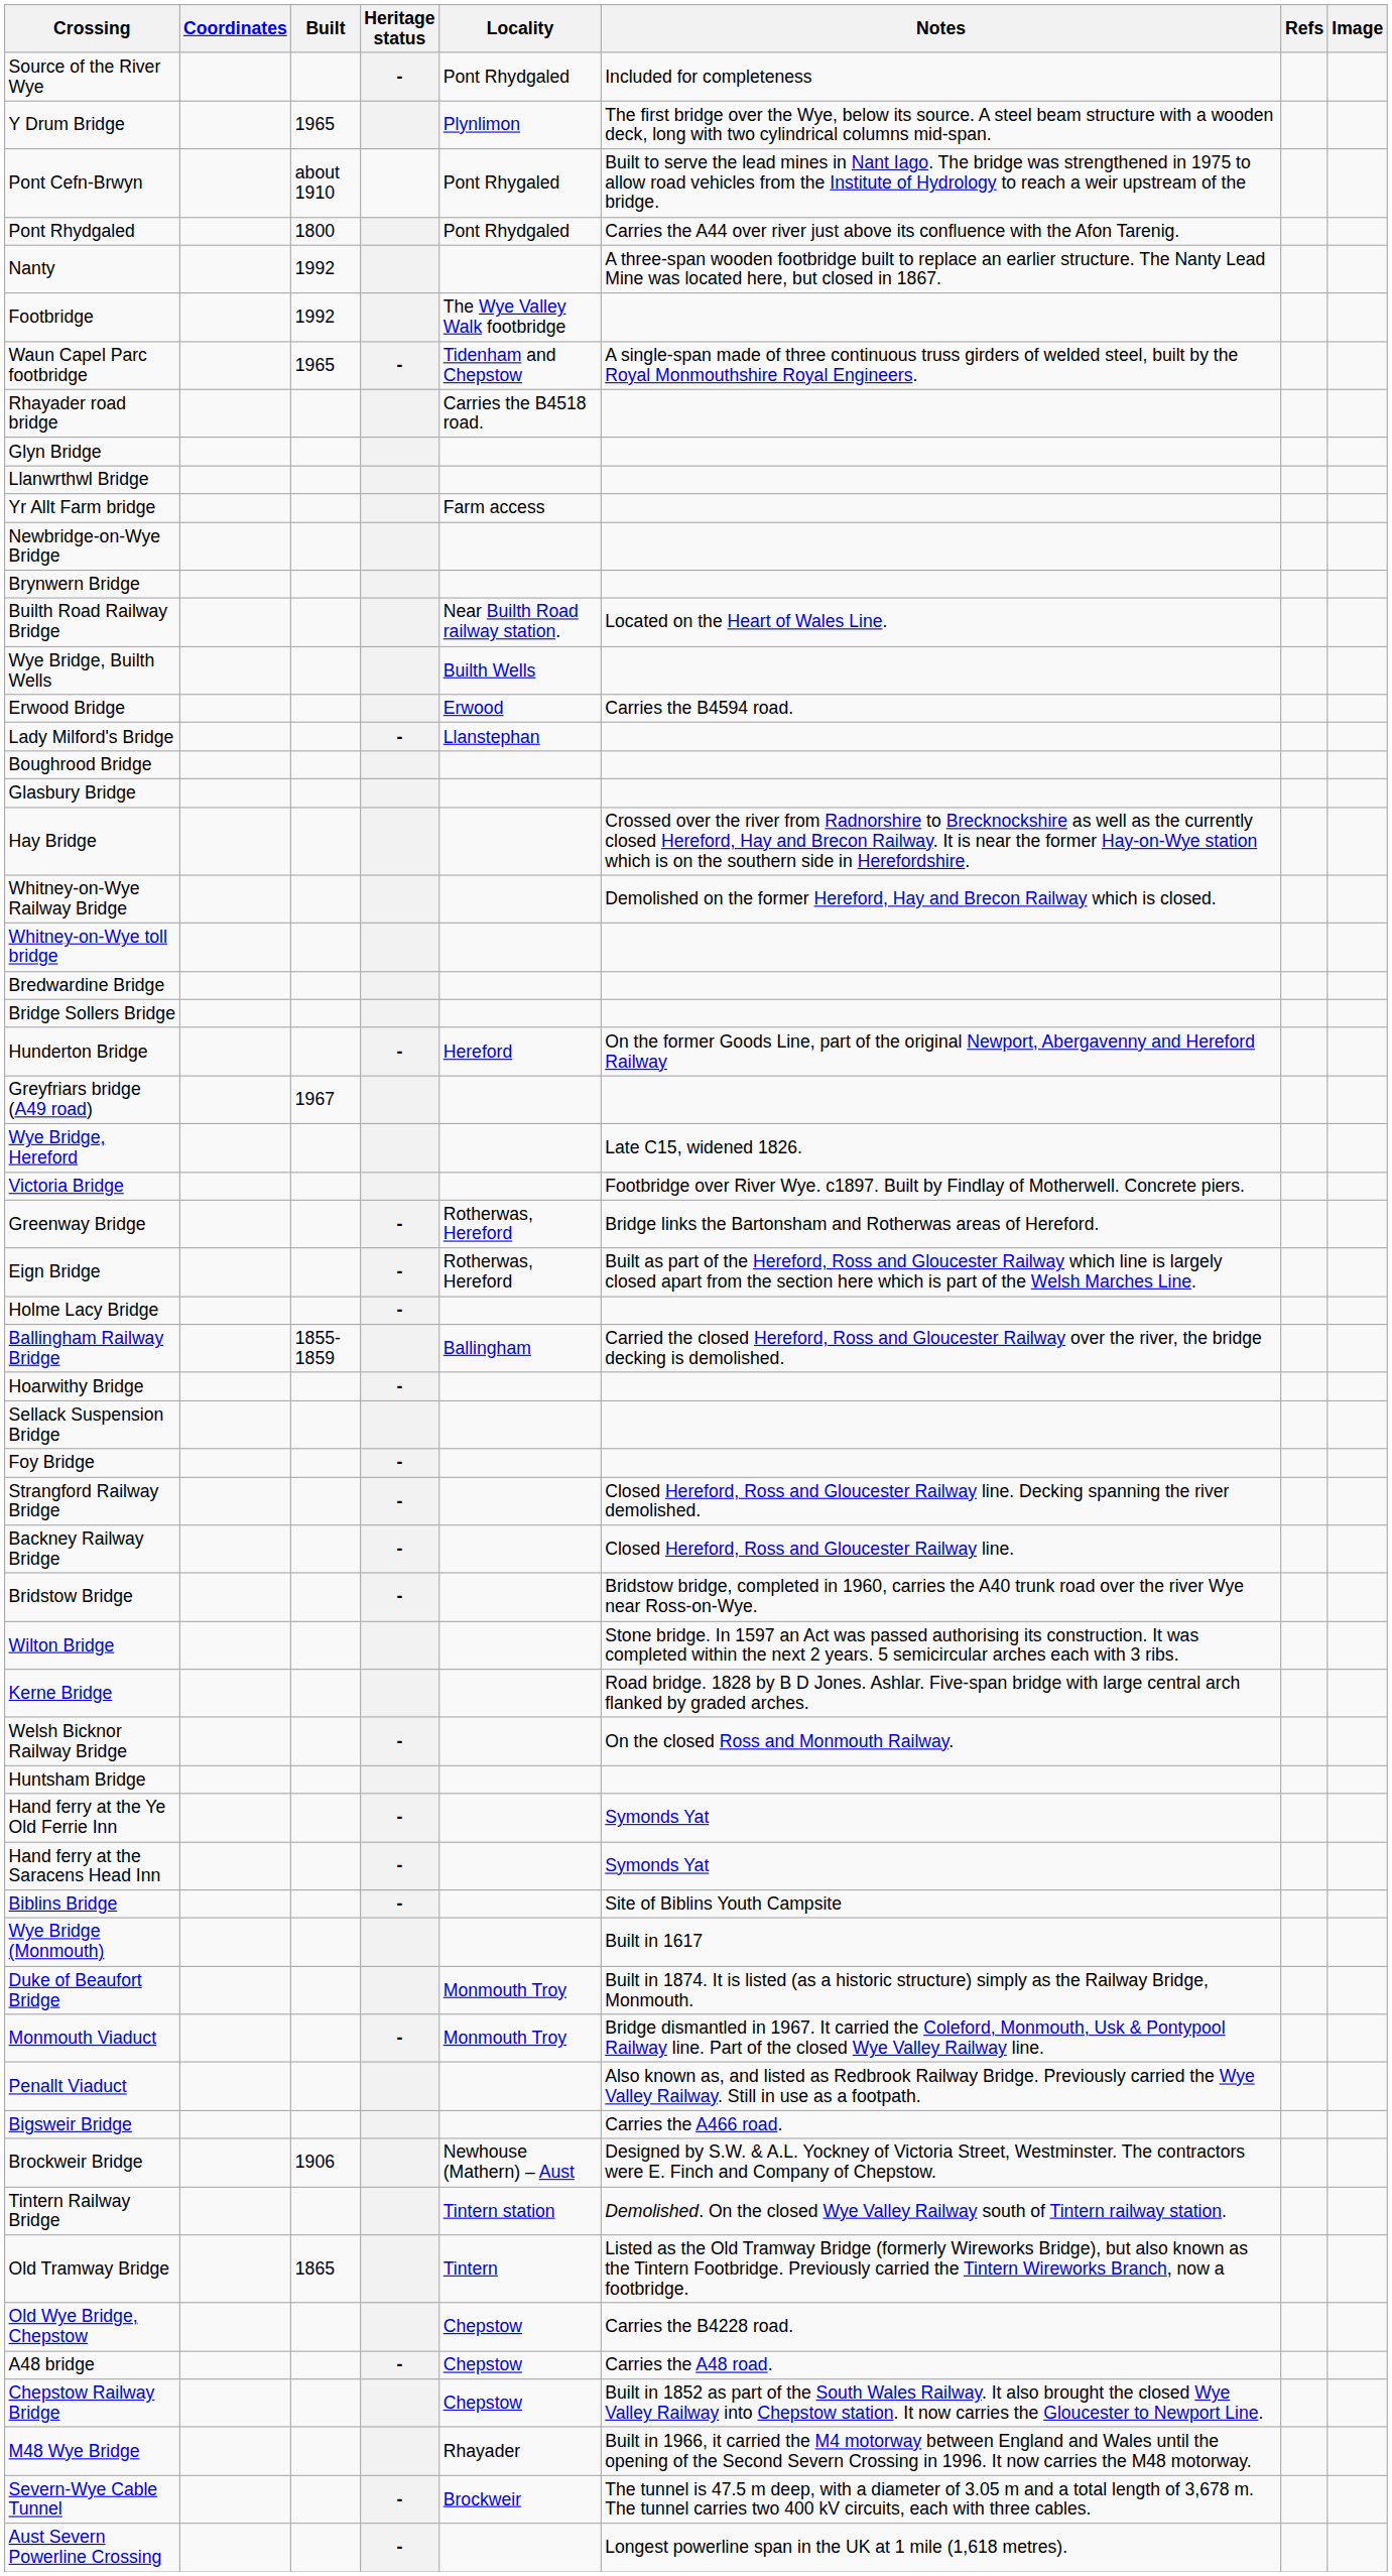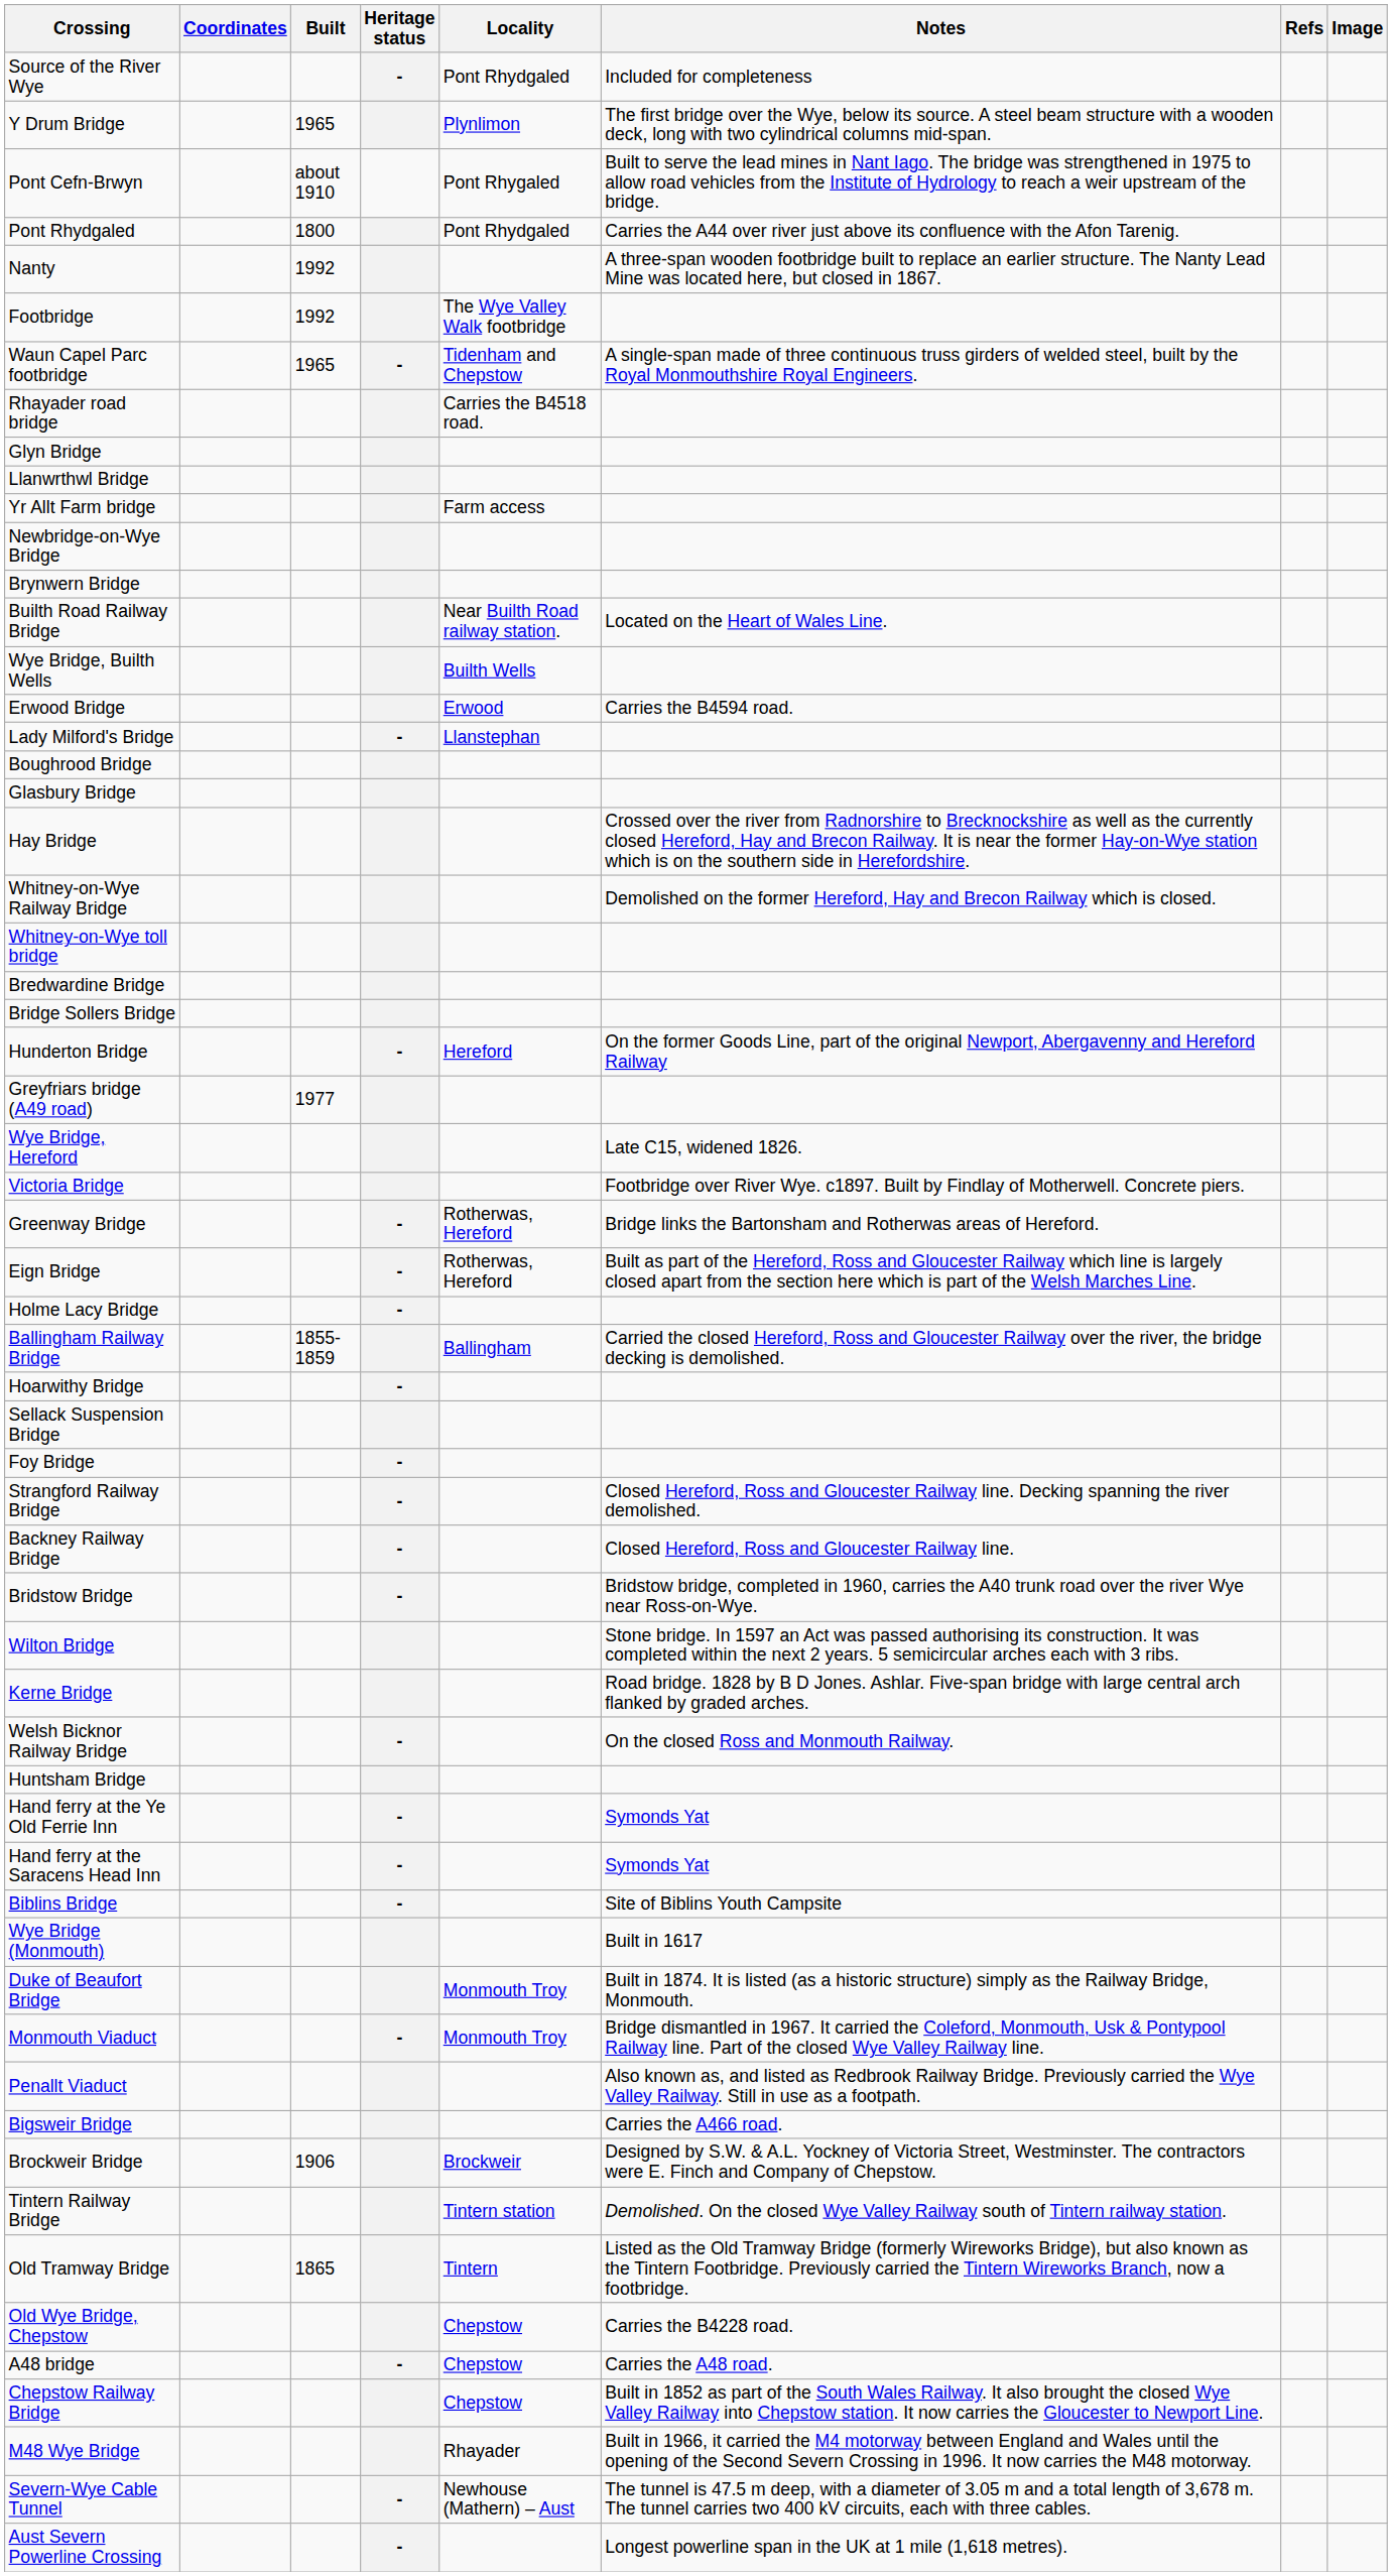Greyfriars bridge (A49 road) | Built: 1967 -> 1977
Brockweir Bridge | Locality: Newhouse (Mathern) – Aust -> Brockweir
Severn-Wye Cable Tunnel | Locality: Brockweir -> Newhouse (Mathern) – Aust
